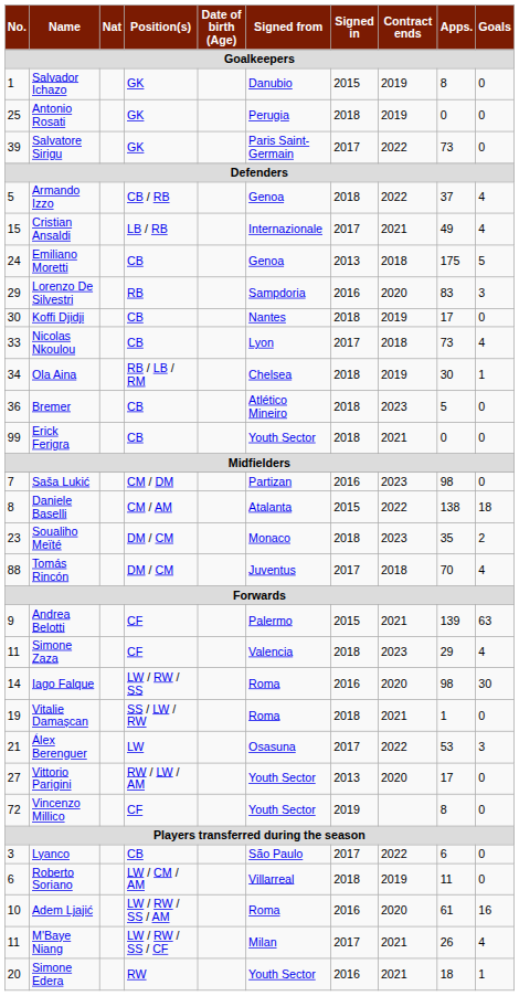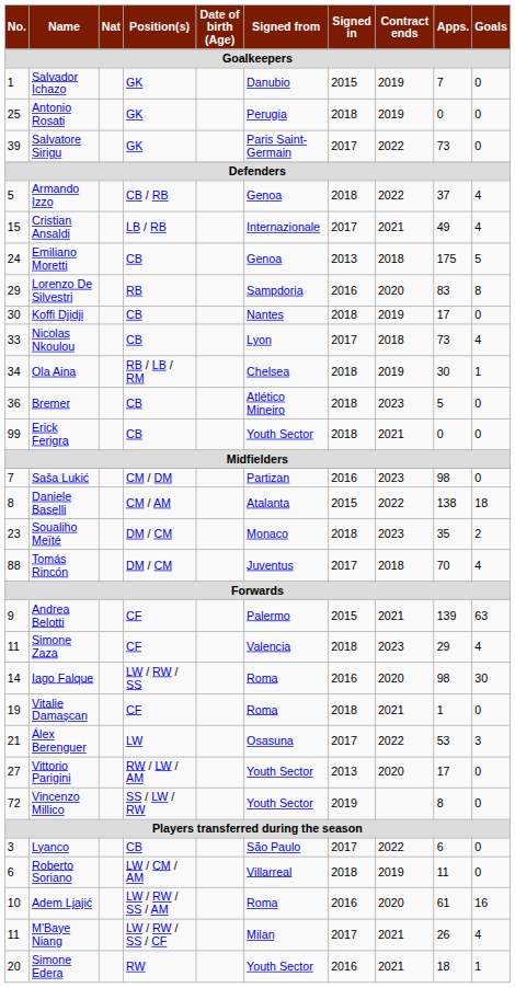Salvador Ichazo | Apps.: 8 -> 7
Lorenzo De Silvestri | Goals: 3 -> 8
Vitalie Damașcan | Position(s): SS / LW / RW -> CF
Vincenzo Millico | Position(s): CF -> SS / LW / RW
